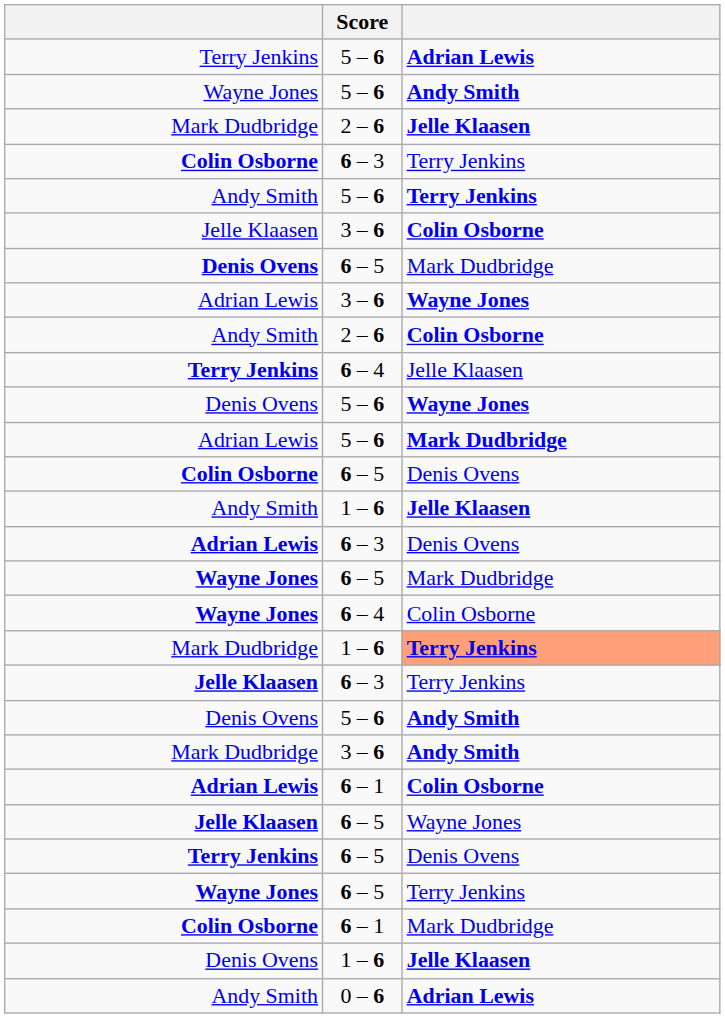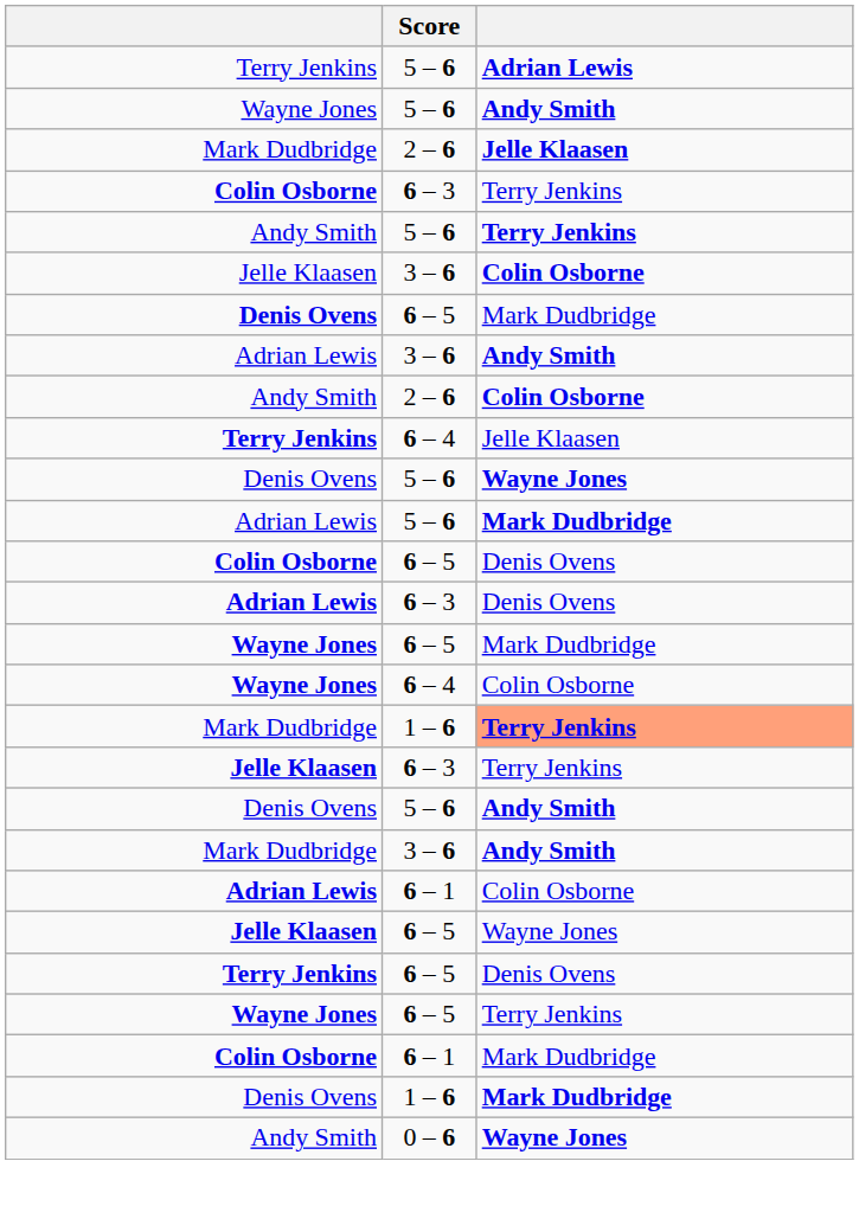Adrian Lewis / 3 – 6 | column 3: Wayne Jones -> Andy Smith
- row: Andy Smith | 1 – 6 | Jelle Klaasen
Adrian Lewis / 6 – 1 | column 3: bold -> normal
Denis Ovens / 1 – 6 | column 3: Jelle Klaasen -> Mark Dudbridge
0 – 6 | column 3: Adrian Lewis -> Wayne Jones
